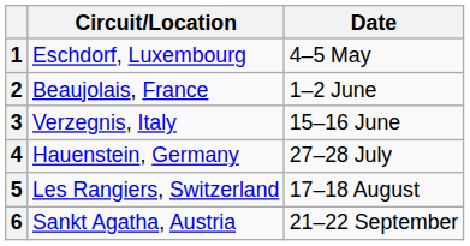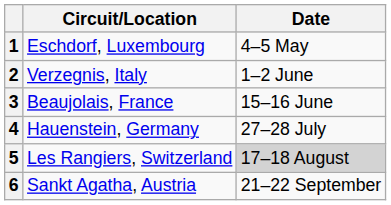2 | Circuit/Location: Beaujolais, France -> Verzegnis, Italy
3 | Circuit/Location: Verzegnis, Italy -> Beaujolais, France
5 | Date: no background -> lightgrey background
